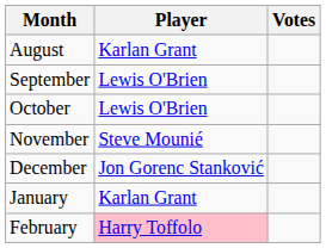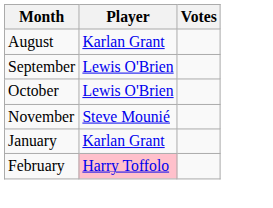- row: December | Jon Gorenc Stanković
